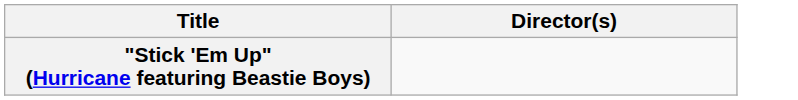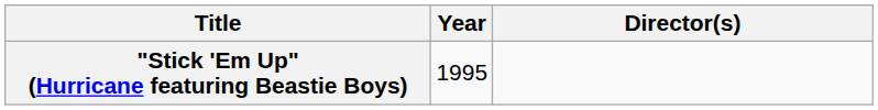+ column: Year | 1995
